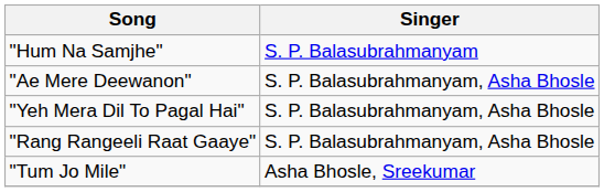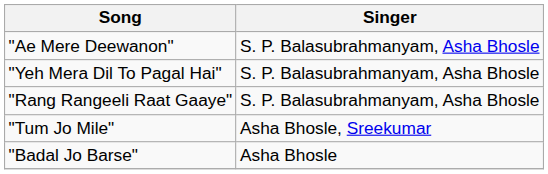- row: "Hum Na Samjhe" | S. P. Balasubrahmanyam
+ row: "Badal Jo Barse" | Asha Bhosle
